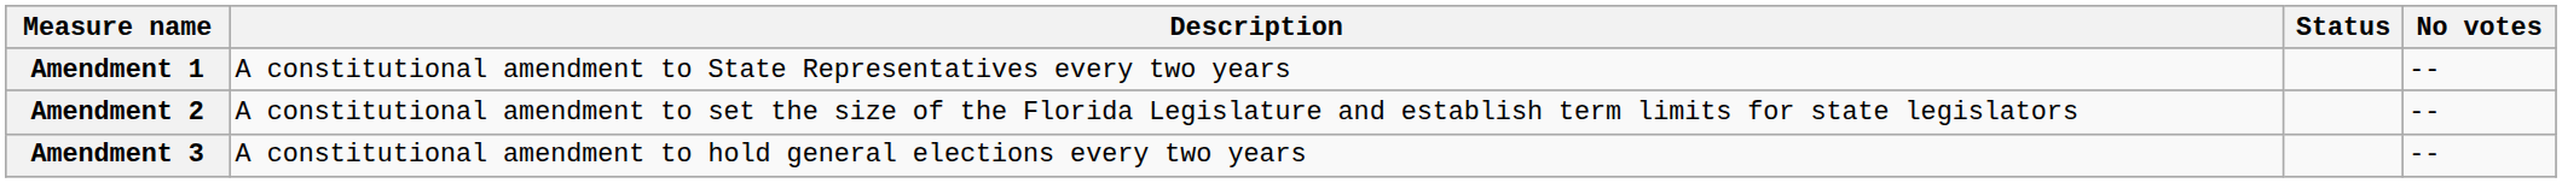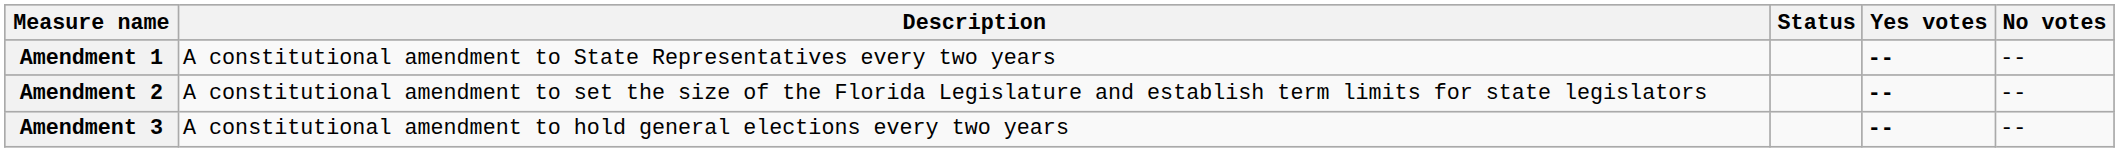+ column: Yes votes | -- | -- | --
